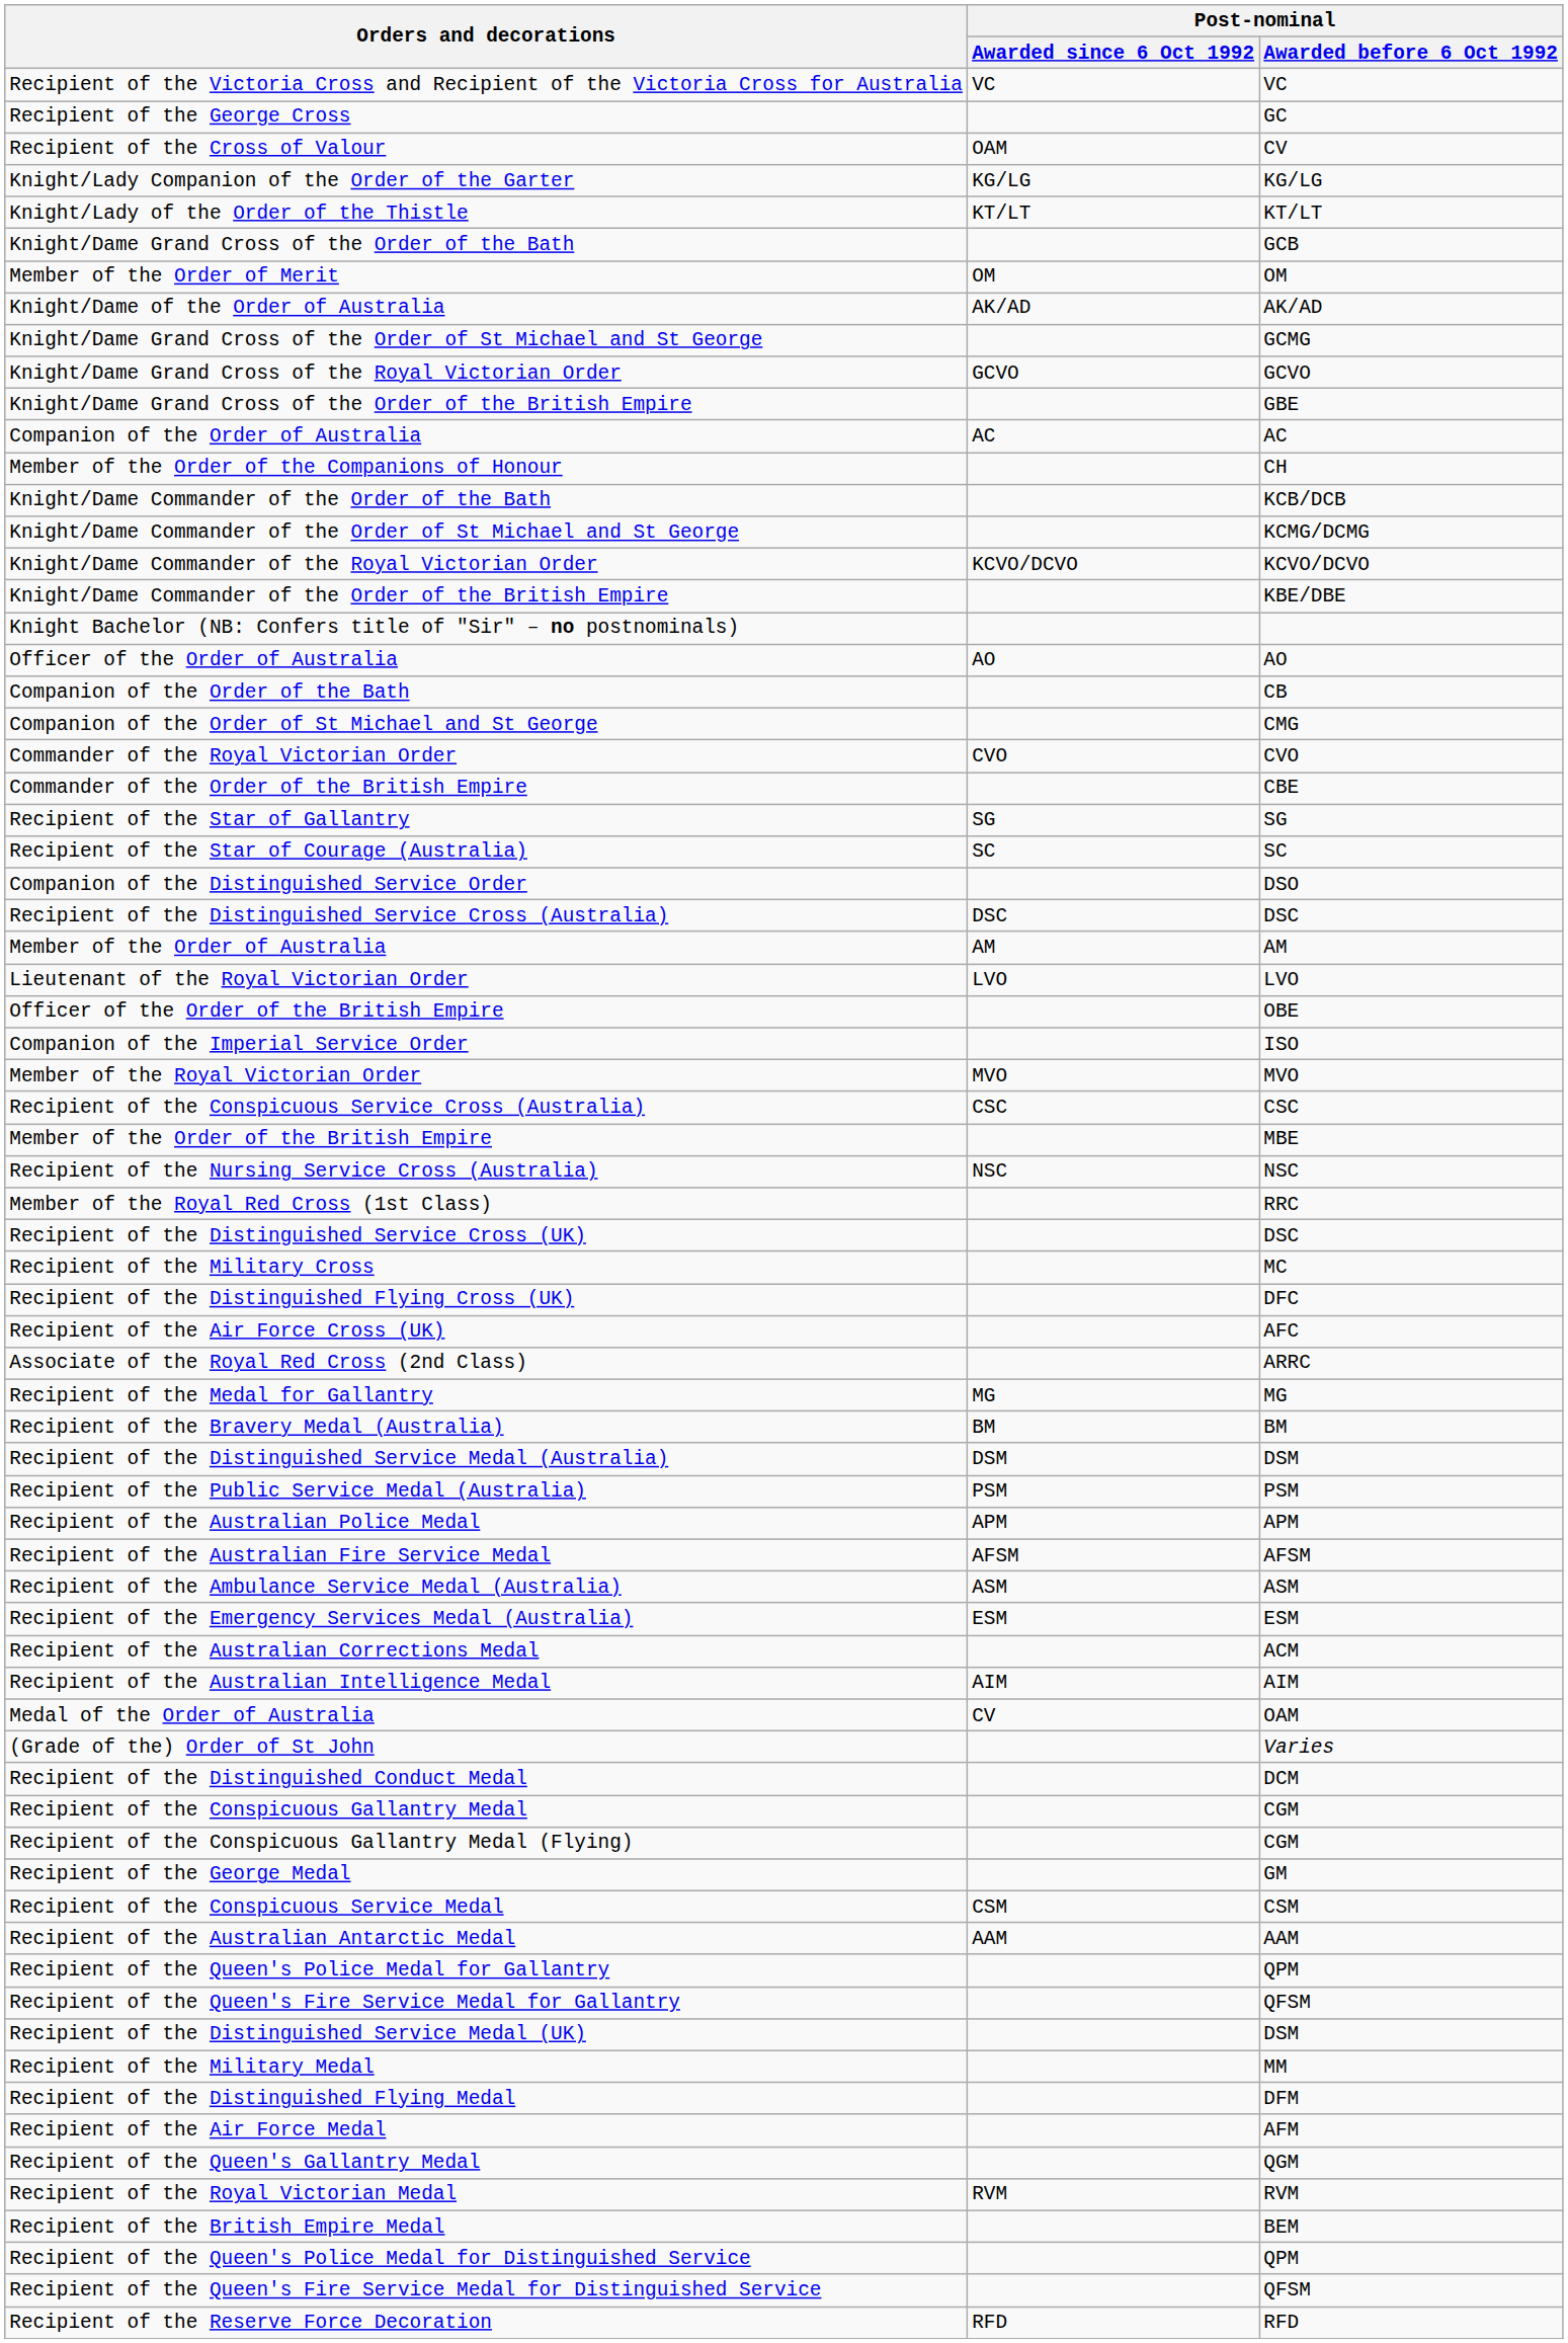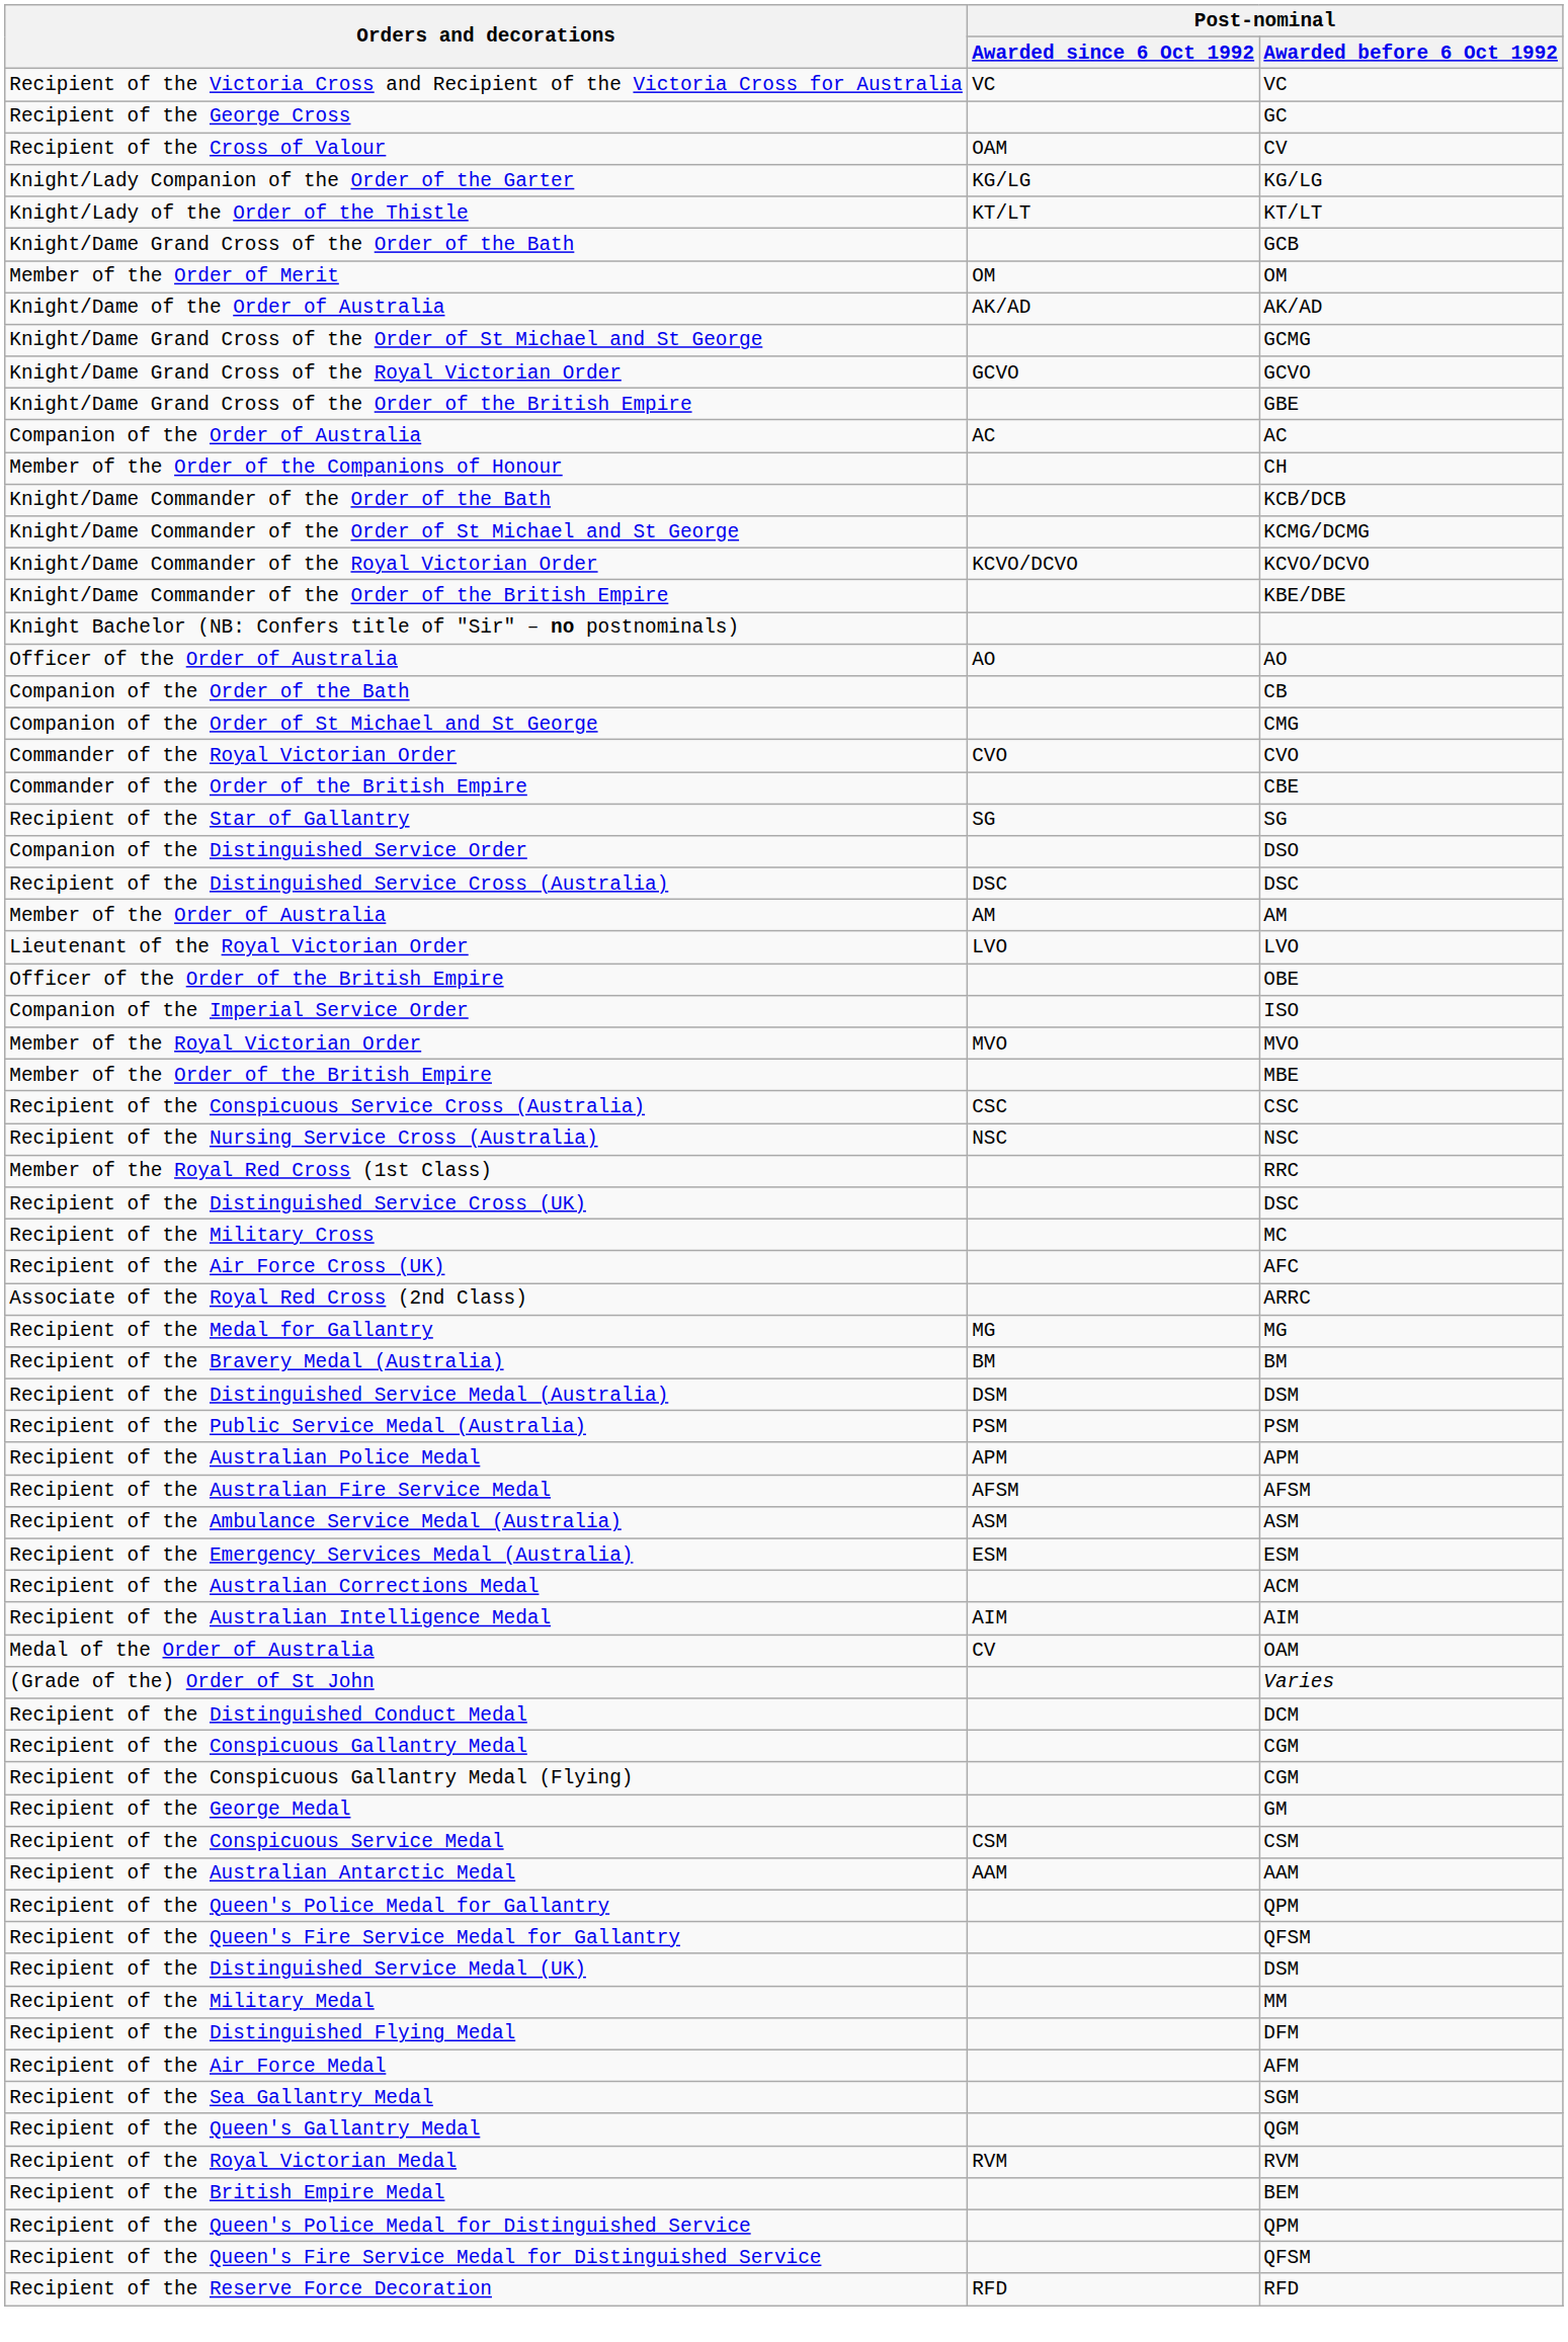- row: Recipient of the Star of Courage (Australia) | SC | SC
rows swapped: Member of the Order of the British Empire <-> Recipient of the Conspicuous Service Cross (Australia)
- row: Recipient of the Distinguished Flying Cross (UK) | DFC
+ row: Recipient of the Sea Gallantry Medal | SGM
